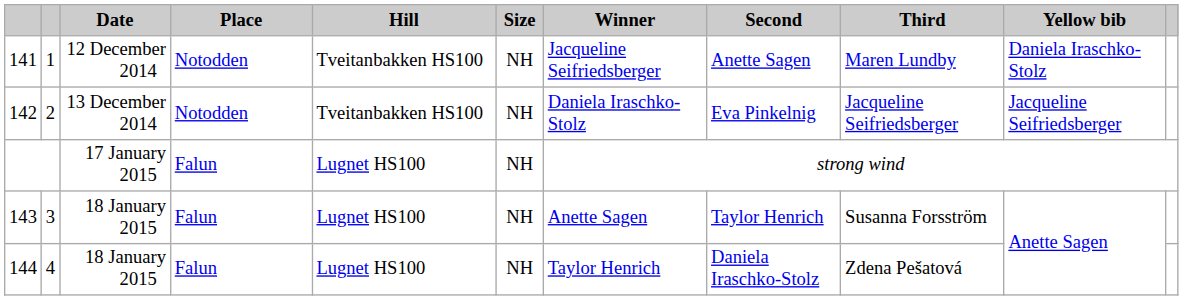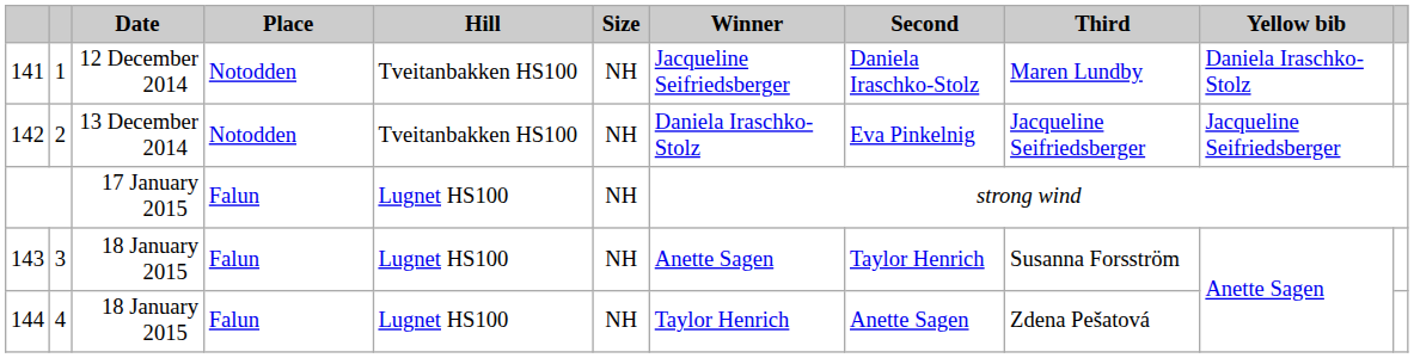141 | Second: Anette Sagen -> Daniela Iraschko-Stolz
144 | Second: Daniela Iraschko-Stolz -> Anette Sagen
